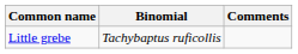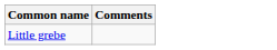- column: Binomial | Tachybaptus ruficollis
